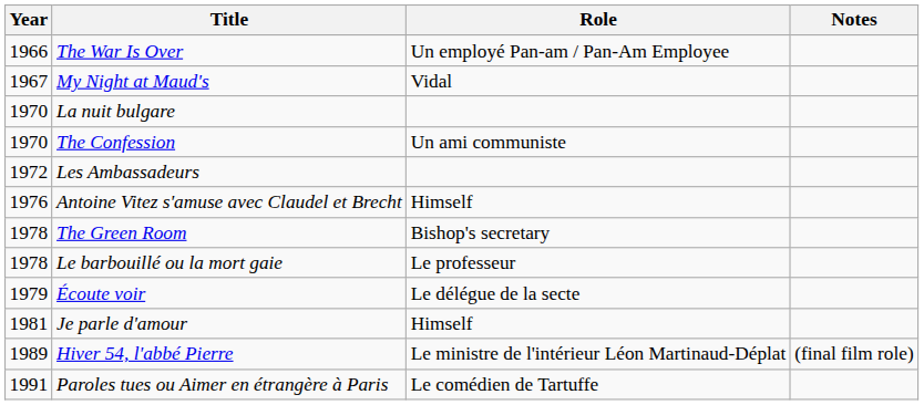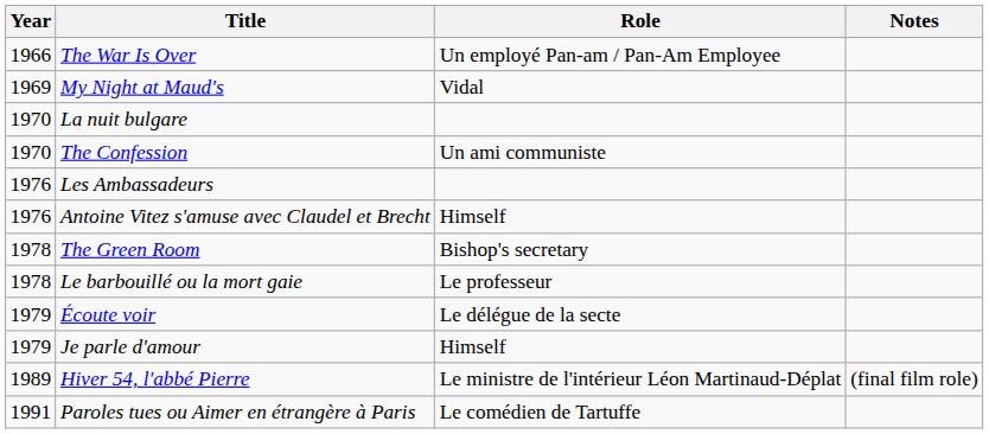My Night at Maud's | Year: 1967 -> 1969
Les Ambassadeurs | Year: 1972 -> 1976
Je parle d'amour | Year: 1981 -> 1979
